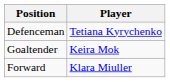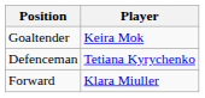rows swapped: Goaltender <-> Defenceman
